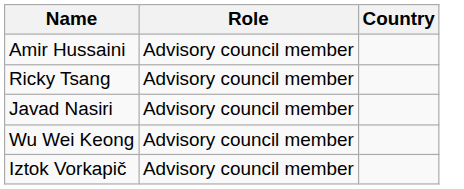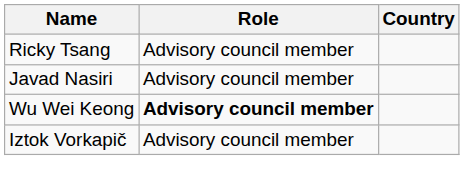- row: Amir Hussaini | Advisory council member
Wu Wei Keong | Role: normal -> bold
